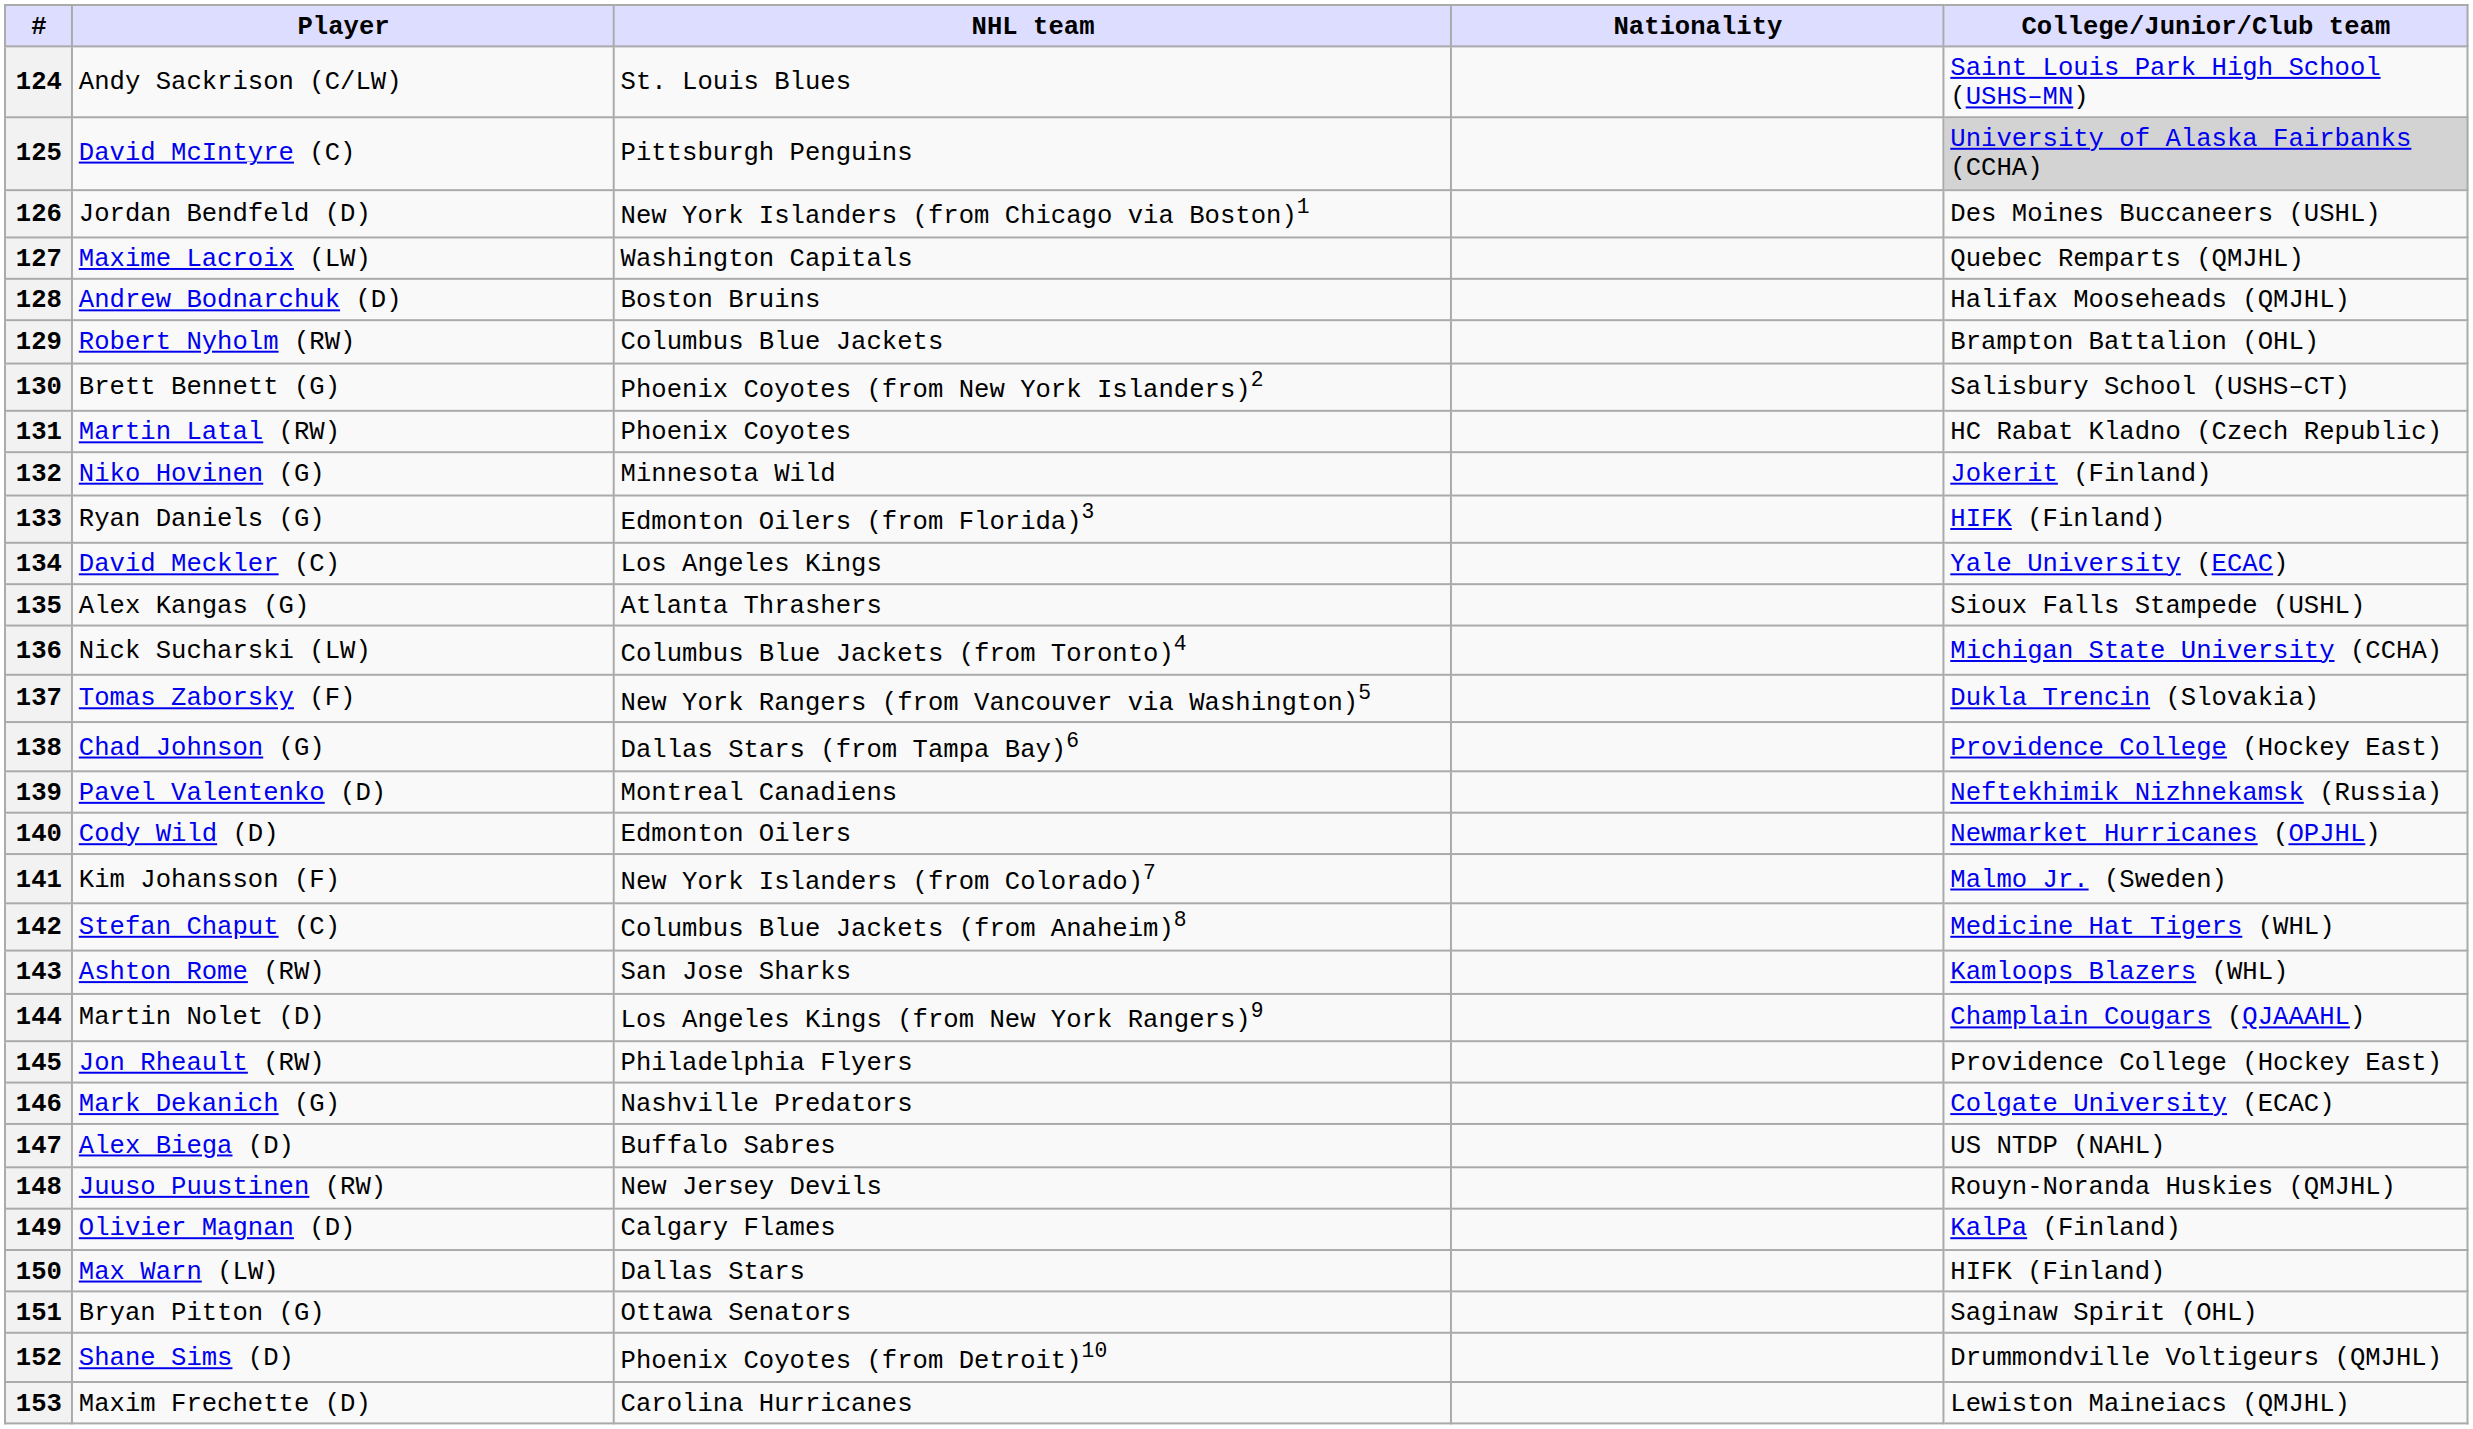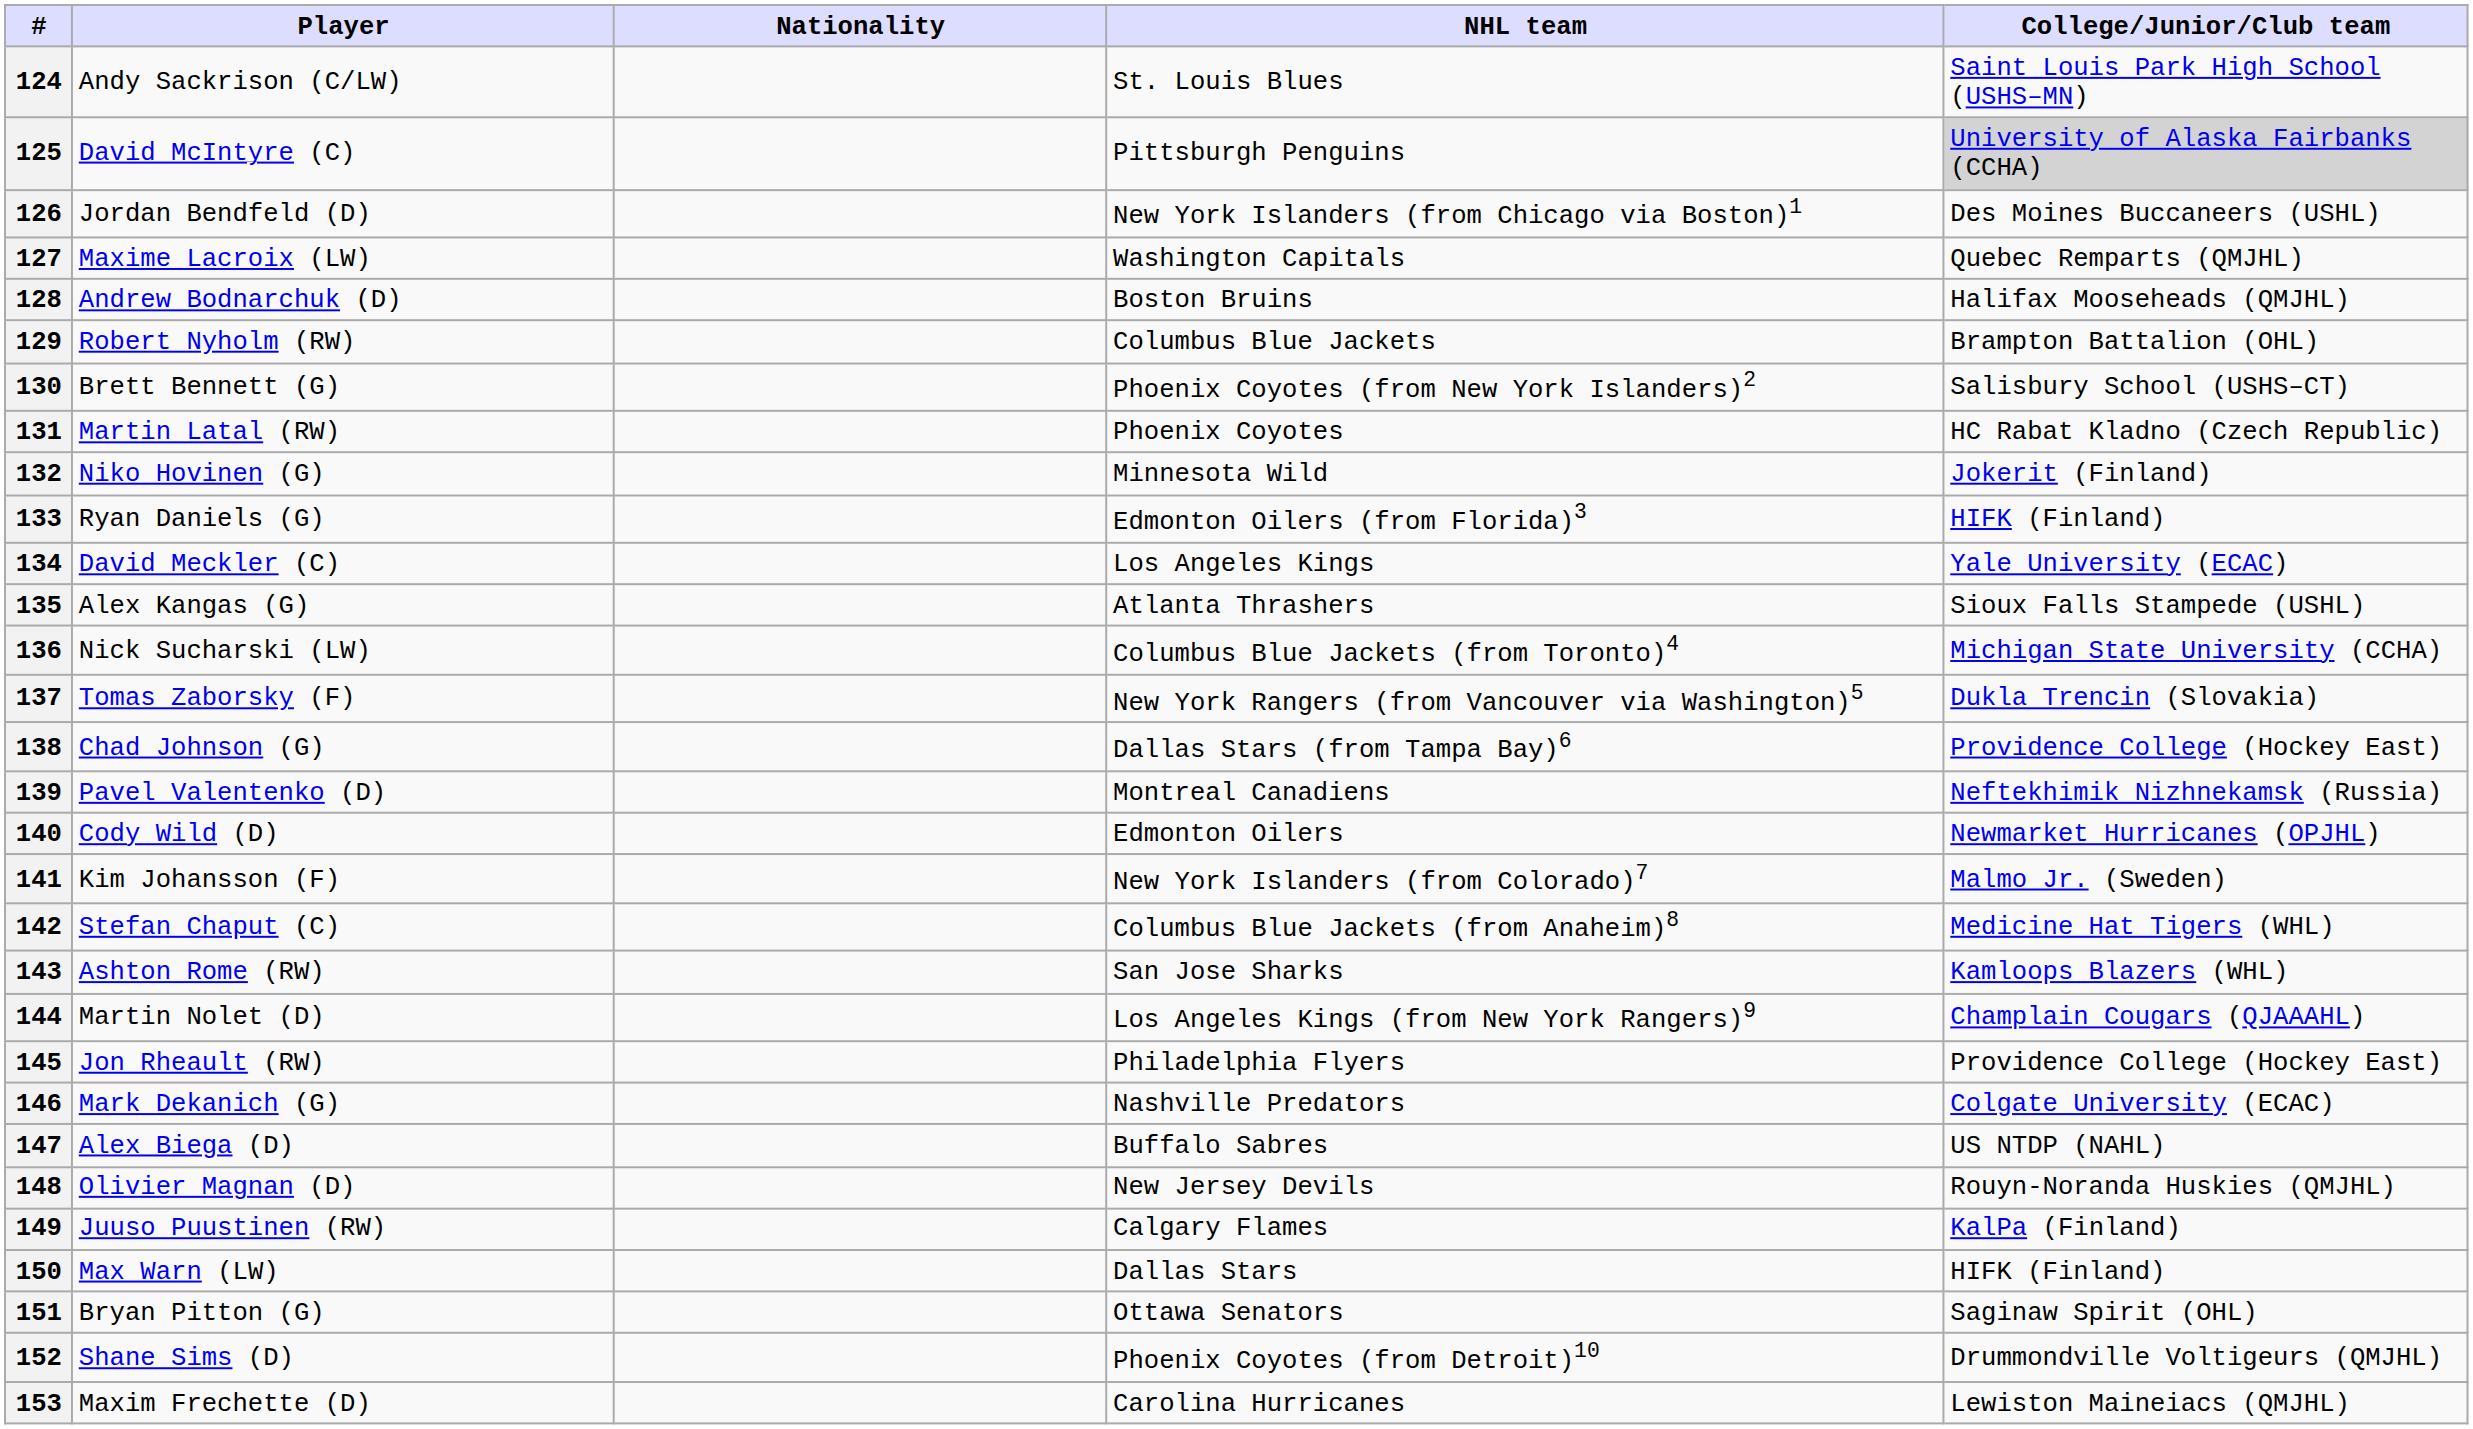columns swapped: Nationality <-> NHL team
148 | Player: Juuso Puustinen (RW) -> Olivier Magnan (D)
149 | Player: Olivier Magnan (D) -> Juuso Puustinen (RW)
